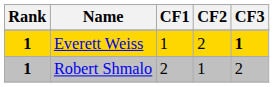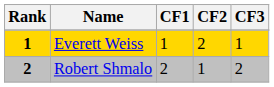Everett Weiss | CF3: bold -> normal
Robert Shmalo | Rank: 1 -> 2
